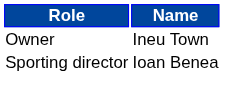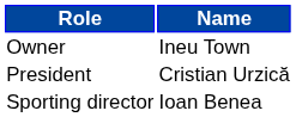+ row: President | Cristian Urzică
